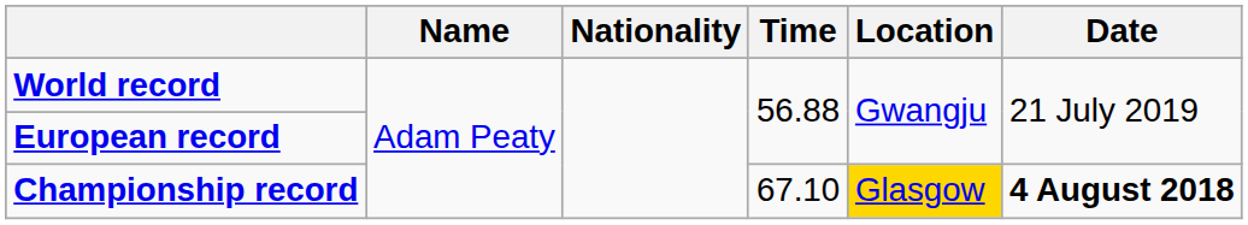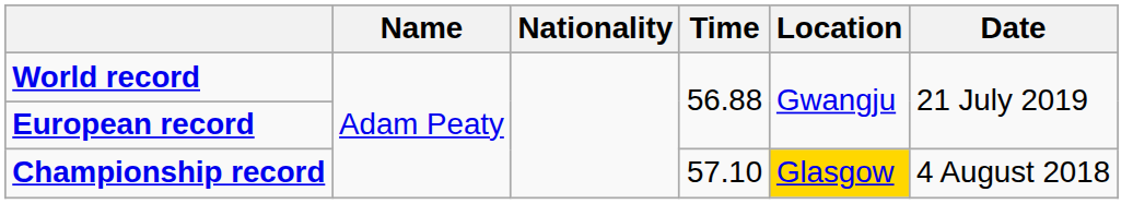Championship record | Time: 67.10 -> 57.10
Championship record | Date: bold -> normal
